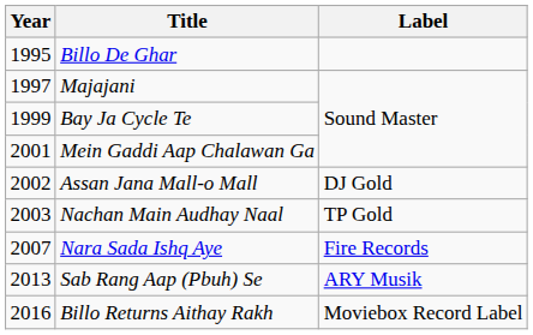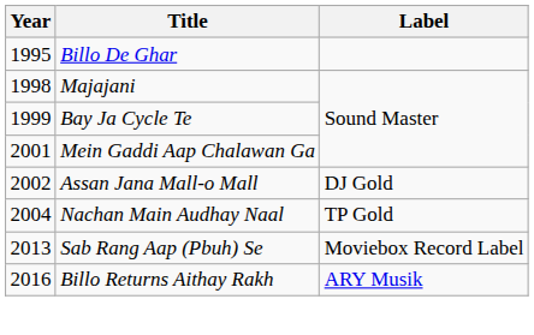Majajani | Year: 1997 -> 1998
Nachan Main Audhay Naal | Year: 2003 -> 2004
- row: 2007 | Nara Sada Ishq Aye | Fire Records
Sab Rang Aap (Pbuh) Se | Label: ARY Musik -> Moviebox Record Label
Billo Returns Aithay Rakh | Label: Moviebox Record Label -> ARY Musik
